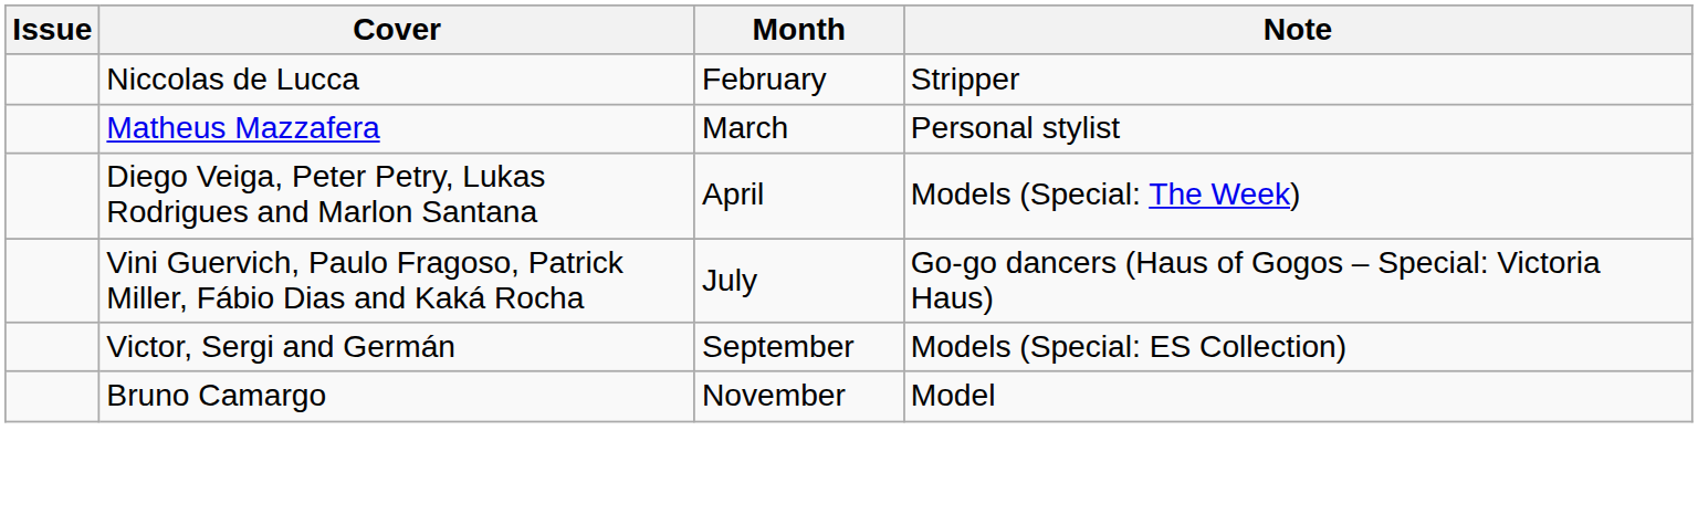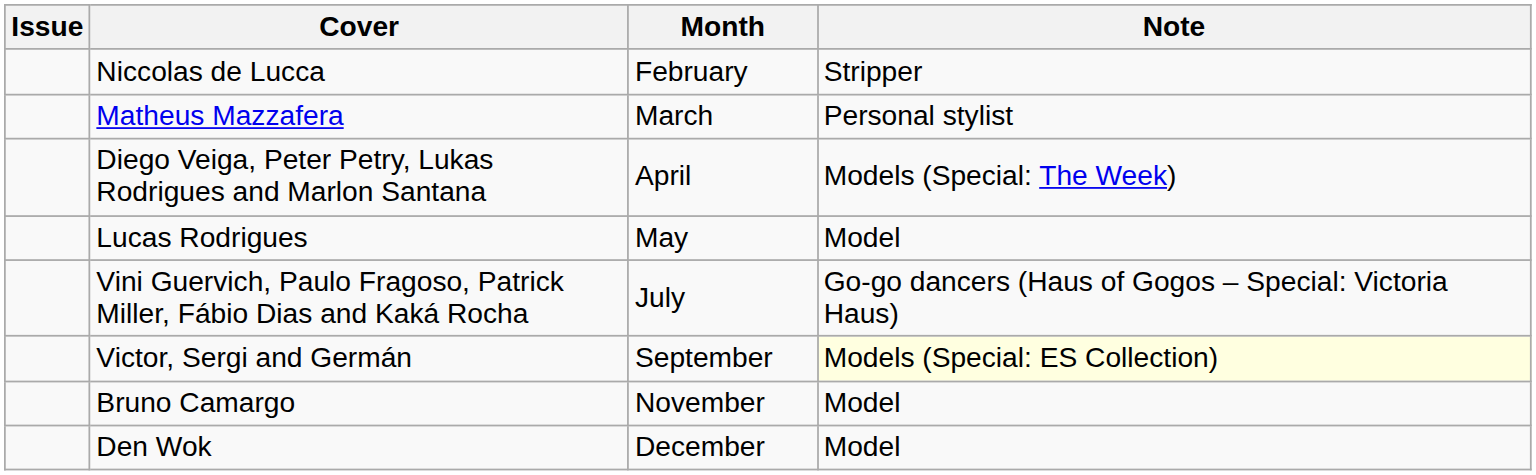+ row: Lucas Rodrigues | May | Model
Victor, Sergi and Germán | Note: no background -> lightyellow background
+ row: Den Wok | December | Model
